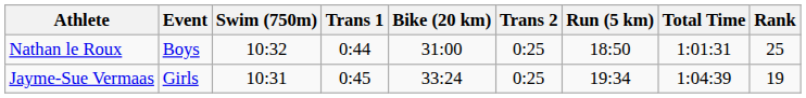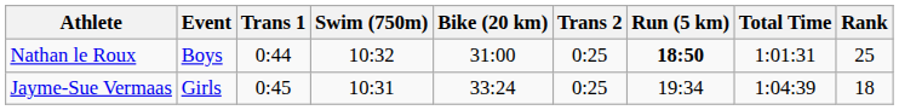columns swapped: Swim (750m) <-> Trans 1
Nathan le Roux | Run (5 km): normal -> bold
Jayme-Sue Vermaas | Rank: 19 -> 18
